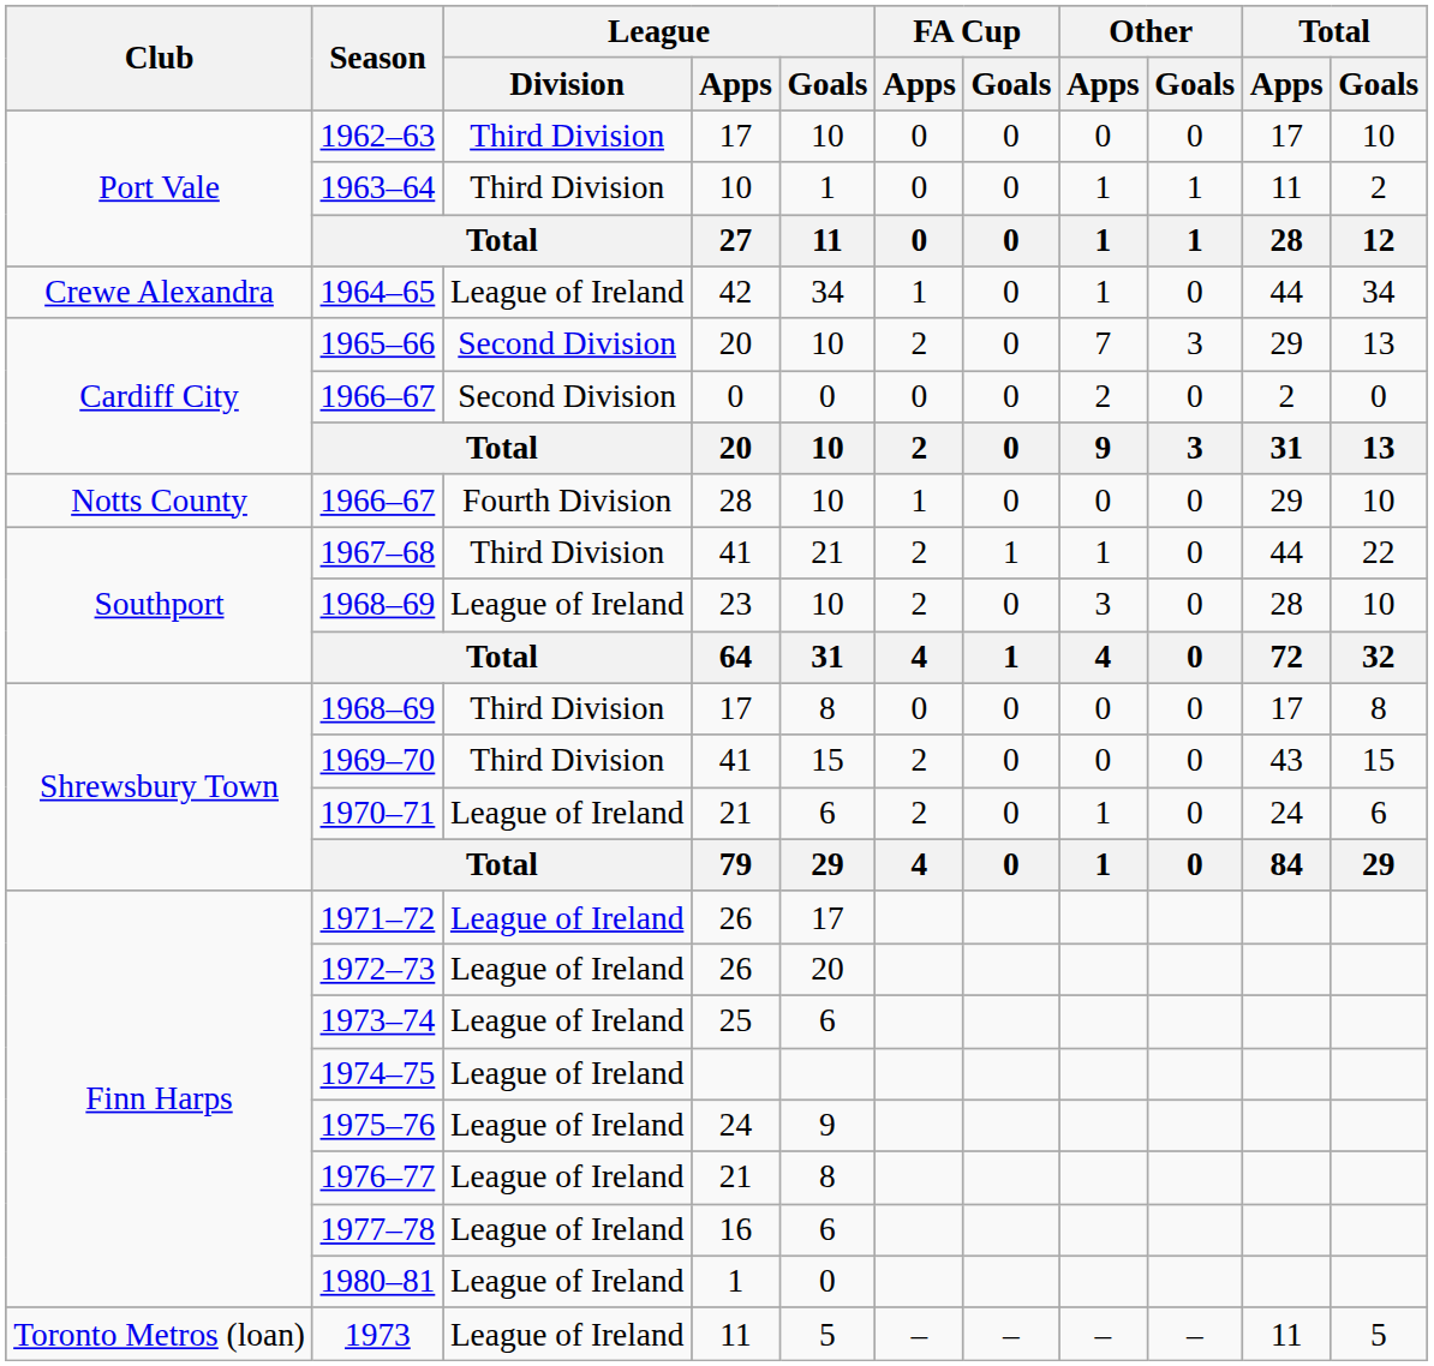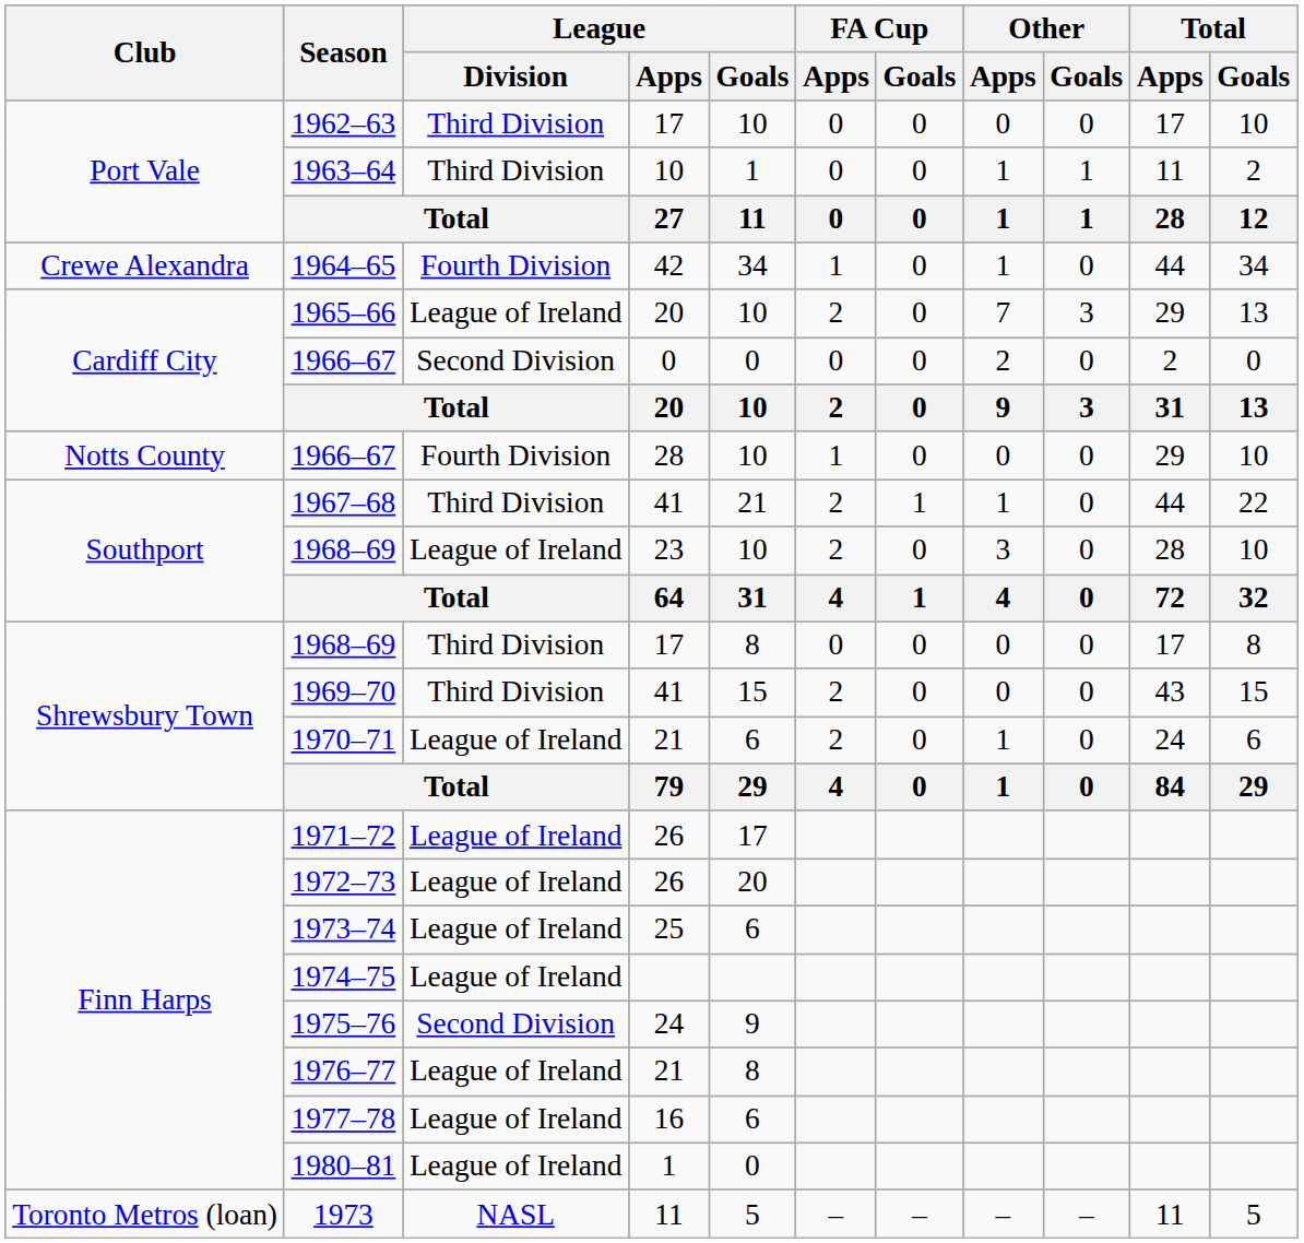1964–65 | League / Division: League of Ireland -> Fourth Division
1965–66 | League / Division: Second Division -> League of Ireland
1975–76 | League / Division: League of Ireland -> Second Division
1973 | League / Division: League of Ireland -> NASL
